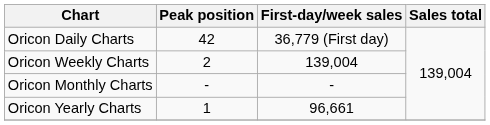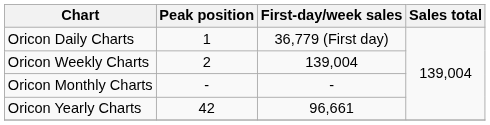Oricon Daily Charts | Peak position: 42 -> 1
Oricon Yearly Charts | Peak position: 1 -> 42
